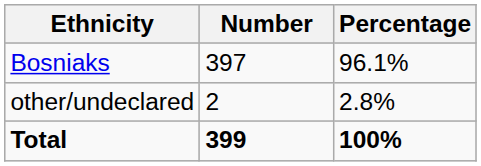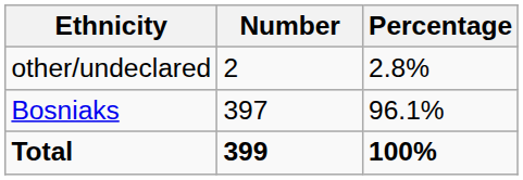rows swapped: Bosniaks <-> other/undeclared
